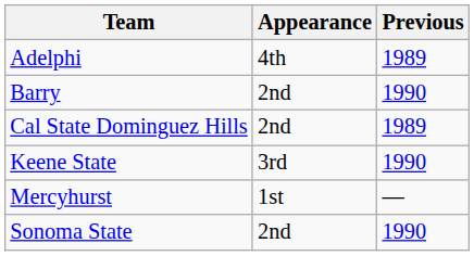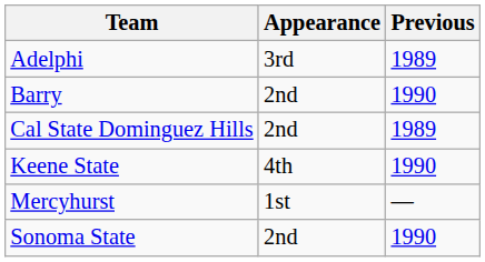Adelphi | Appearance: 4th -> 3rd
Keene State | Appearance: 3rd -> 4th
